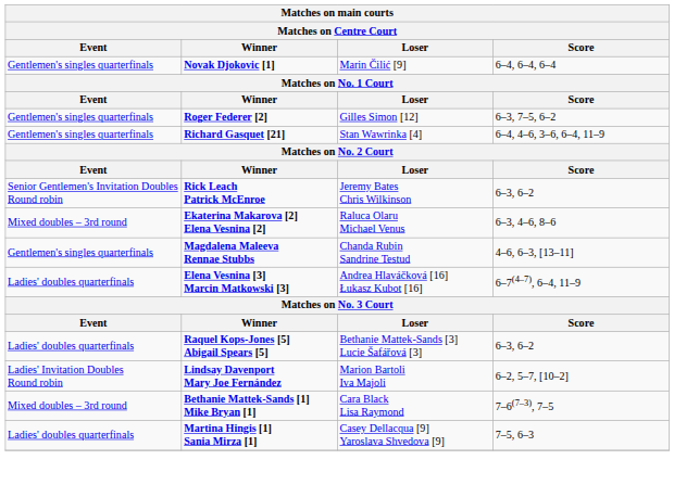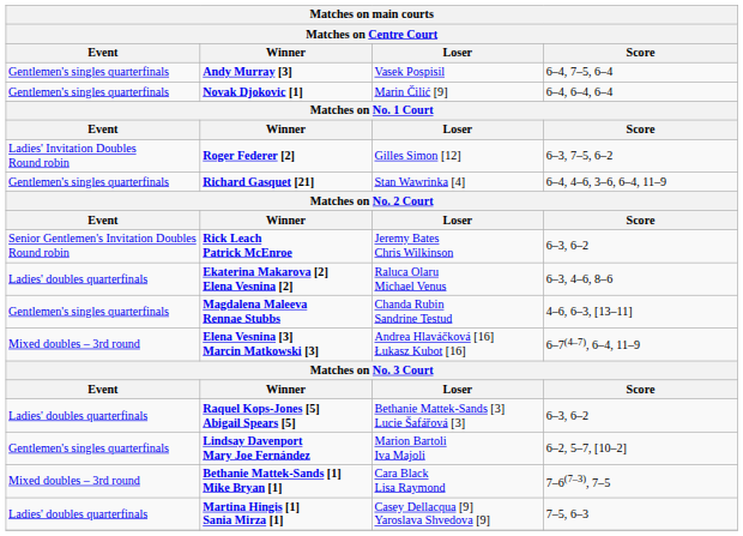+ row: Gentlemen's singles quarterfinals | Andy Murray [3] | Vasek Pospisil | 6–4, 7–5, 6–4
Roger Federer [2] | Event: Gentlemen's singles quarterfinals -> Ladies' Invitation Doubles Round robin
Ekaterina Makarova [2] Elena Vesnina [2] | Event: Mixed doubles – 3rd round -> Ladies' doubles quarterfinals
Elena Vesnina [3] Marcin Matkowski [3] | Event: Ladies' doubles quarterfinals -> Mixed doubles – 3rd round
Lindsay Davenport Mary Joe Fernández | Event: Ladies' Invitation Doubles Round robin -> Gentlemen's singles quarterfinals
